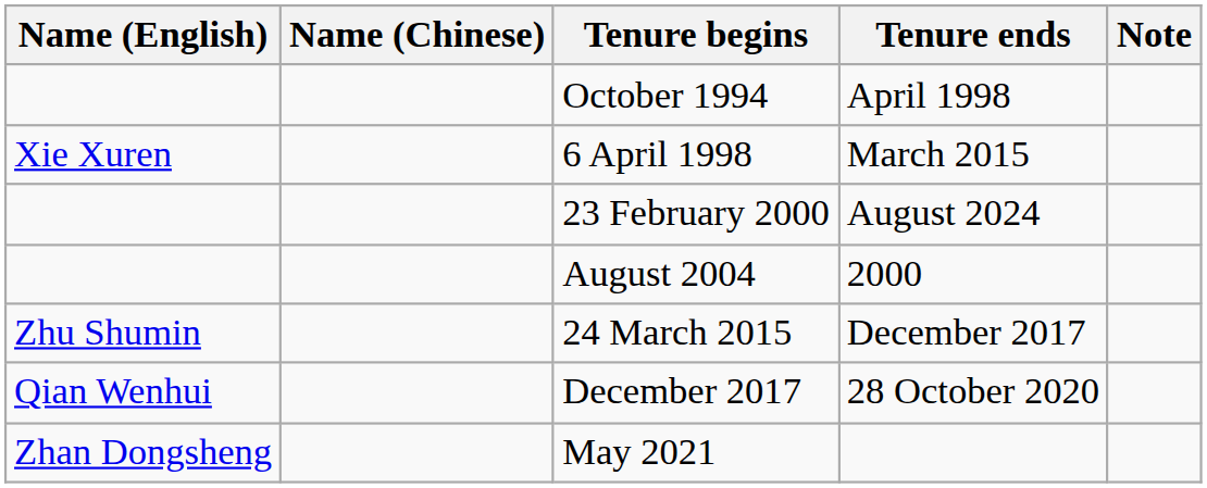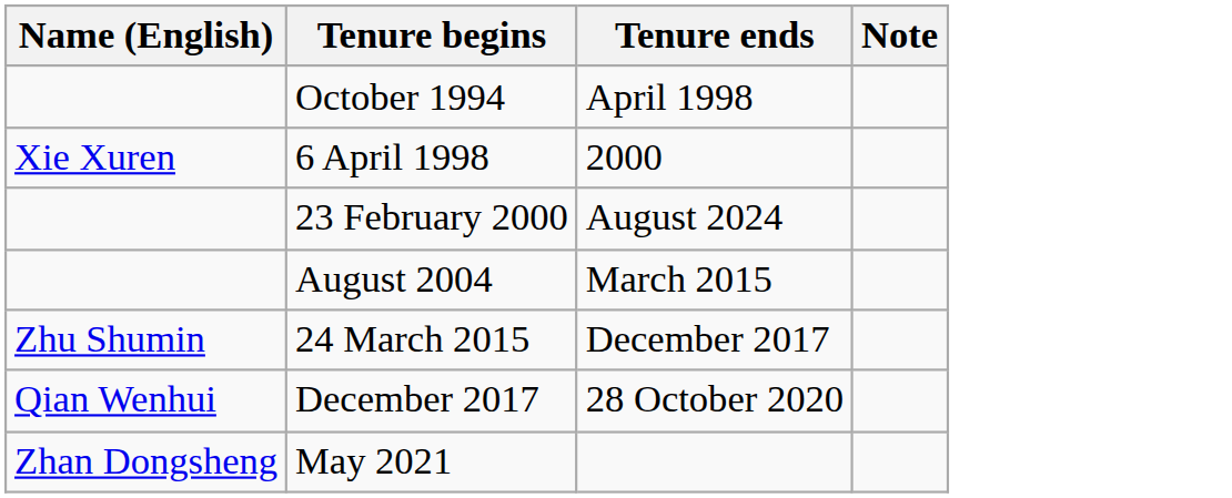- column: Name (Chinese)
6 April 1998 | Tenure ends: March 2015 -> 2000
August 2004 | Tenure ends: 2000 -> March 2015
